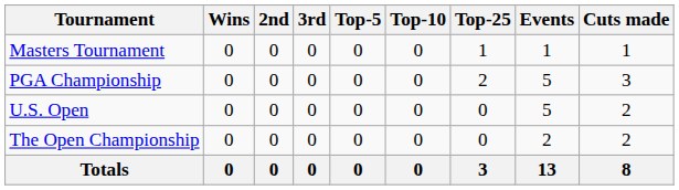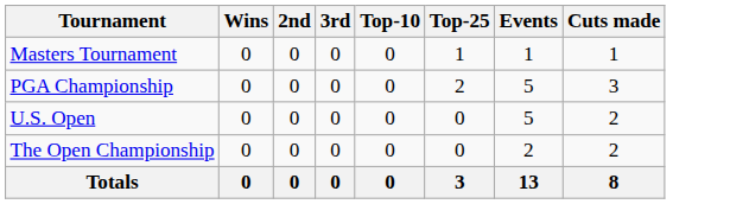- column: Top-5 | 0 | 0 | 0 | 0 | 0
